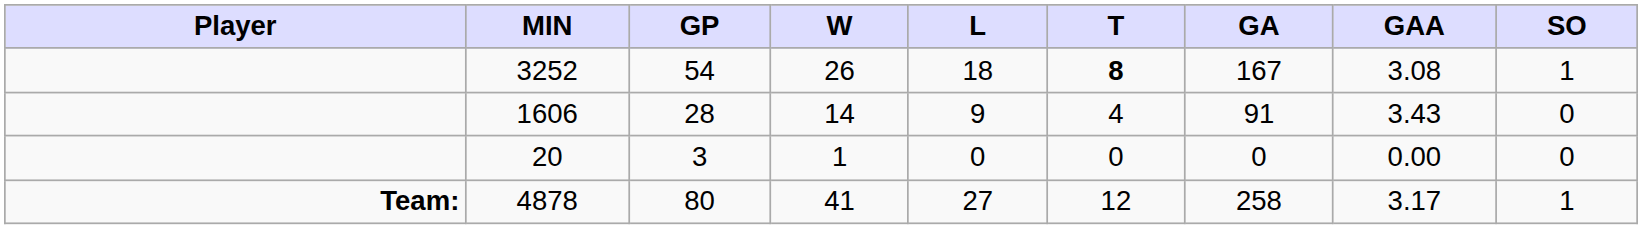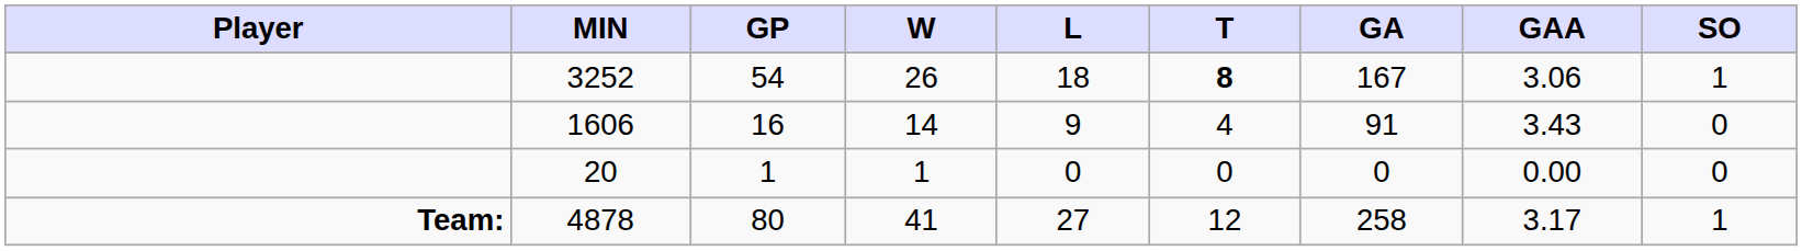3252 | GAA: 3.08 -> 3.06
1606 | GP: 28 -> 16
20 | GP: 3 -> 1
